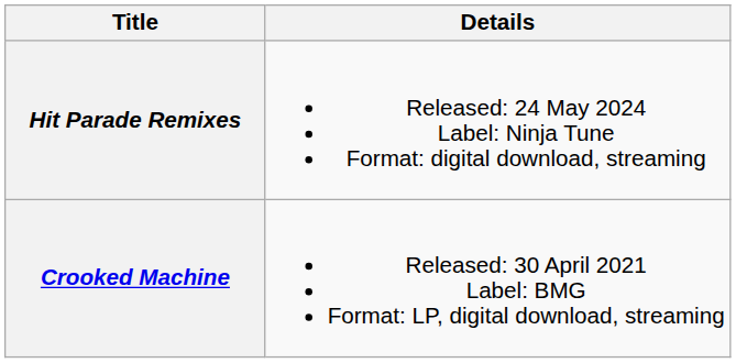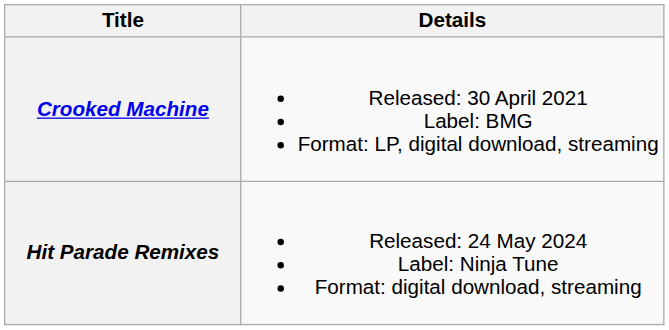rows swapped: Crooked Machine <-> Hit Parade Remixes
